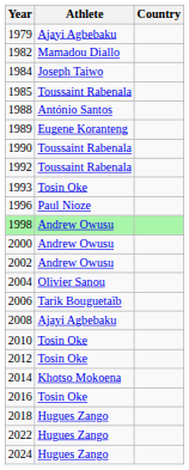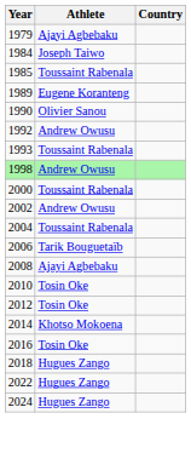- row: 1982 | Mamadou Diallo
- row: 1988 | António Santos
1990 | Athlete: Toussaint Rabenala -> Olivier Sanou
1992 | Athlete: Toussaint Rabenala -> Andrew Owusu
1993 | Athlete: Tosin Oke -> Toussaint Rabenala
- row: 1996 | Paul Nioze
2000 | Athlete: Andrew Owusu -> Toussaint Rabenala
2004 | Athlete: Olivier Sanou -> Toussaint Rabenala
